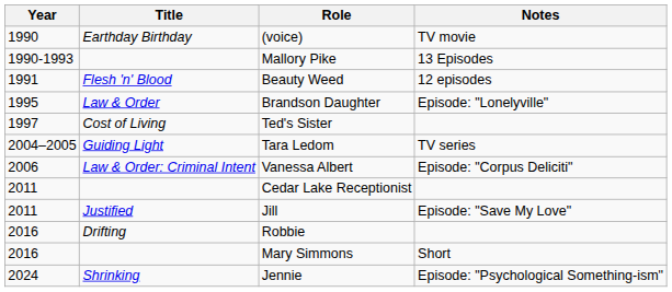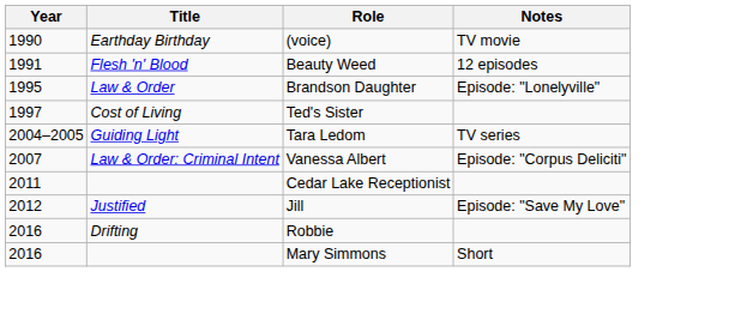- row: 1990-1993 | Mallory Pike | 13 Episodes
Vanessa Albert | Year: 2006 -> 2007
Jill | Year: 2011 -> 2012
- row: 2024 | Shrinking | Jennie | Episode: "Psychological Something-ism"
